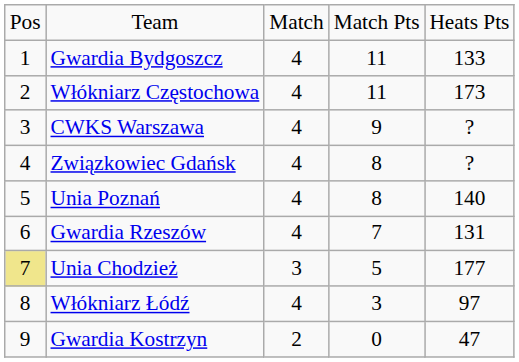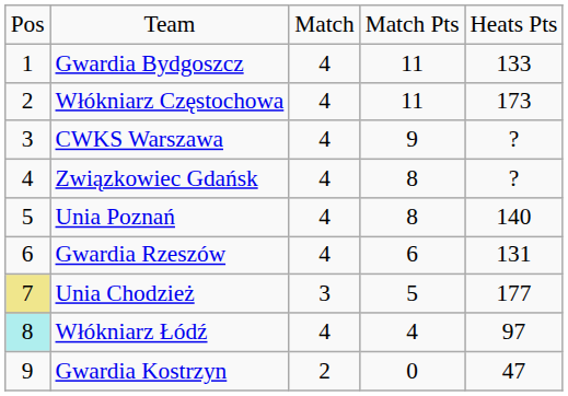Gwardia Rzeszów | column 4: 7 -> 6
Włókniarz Łódź | column 1: no background -> paleturquoise background
Włókniarz Łódź | column 4: 3 -> 4
